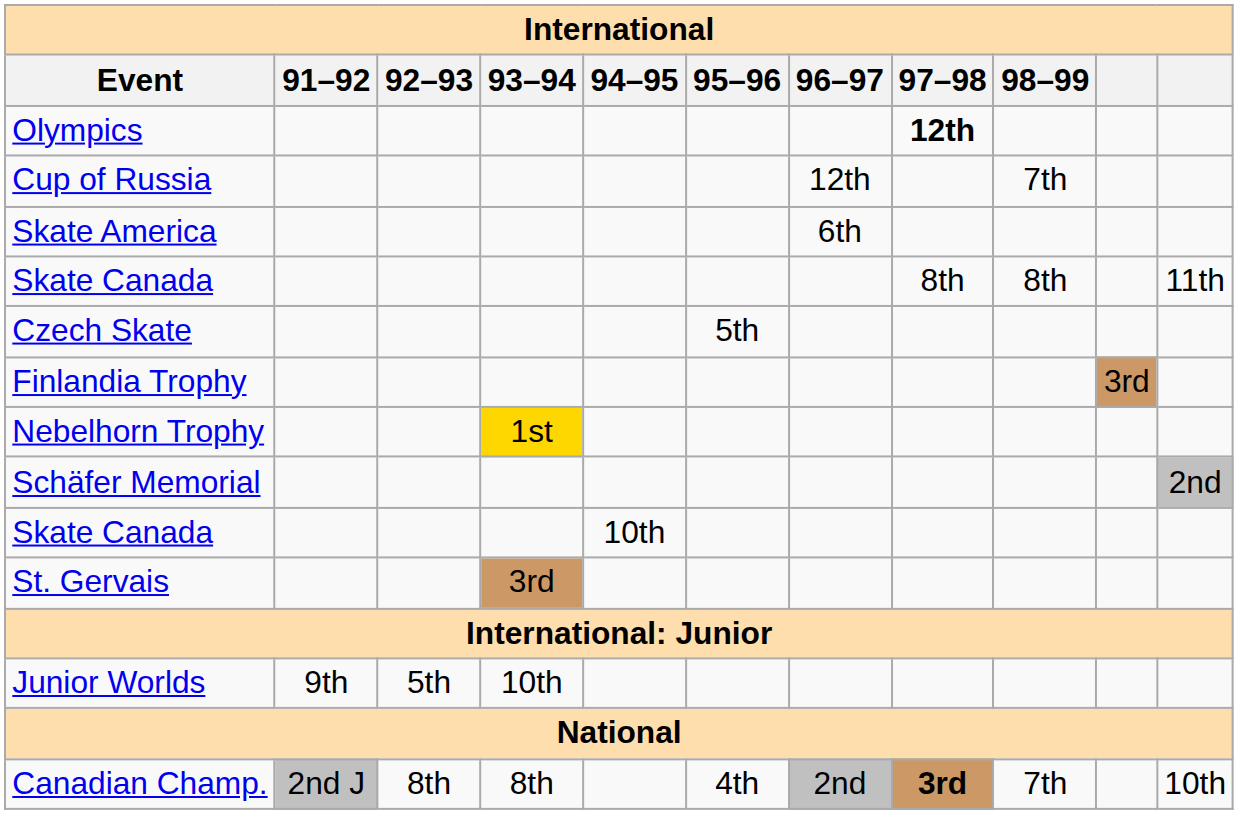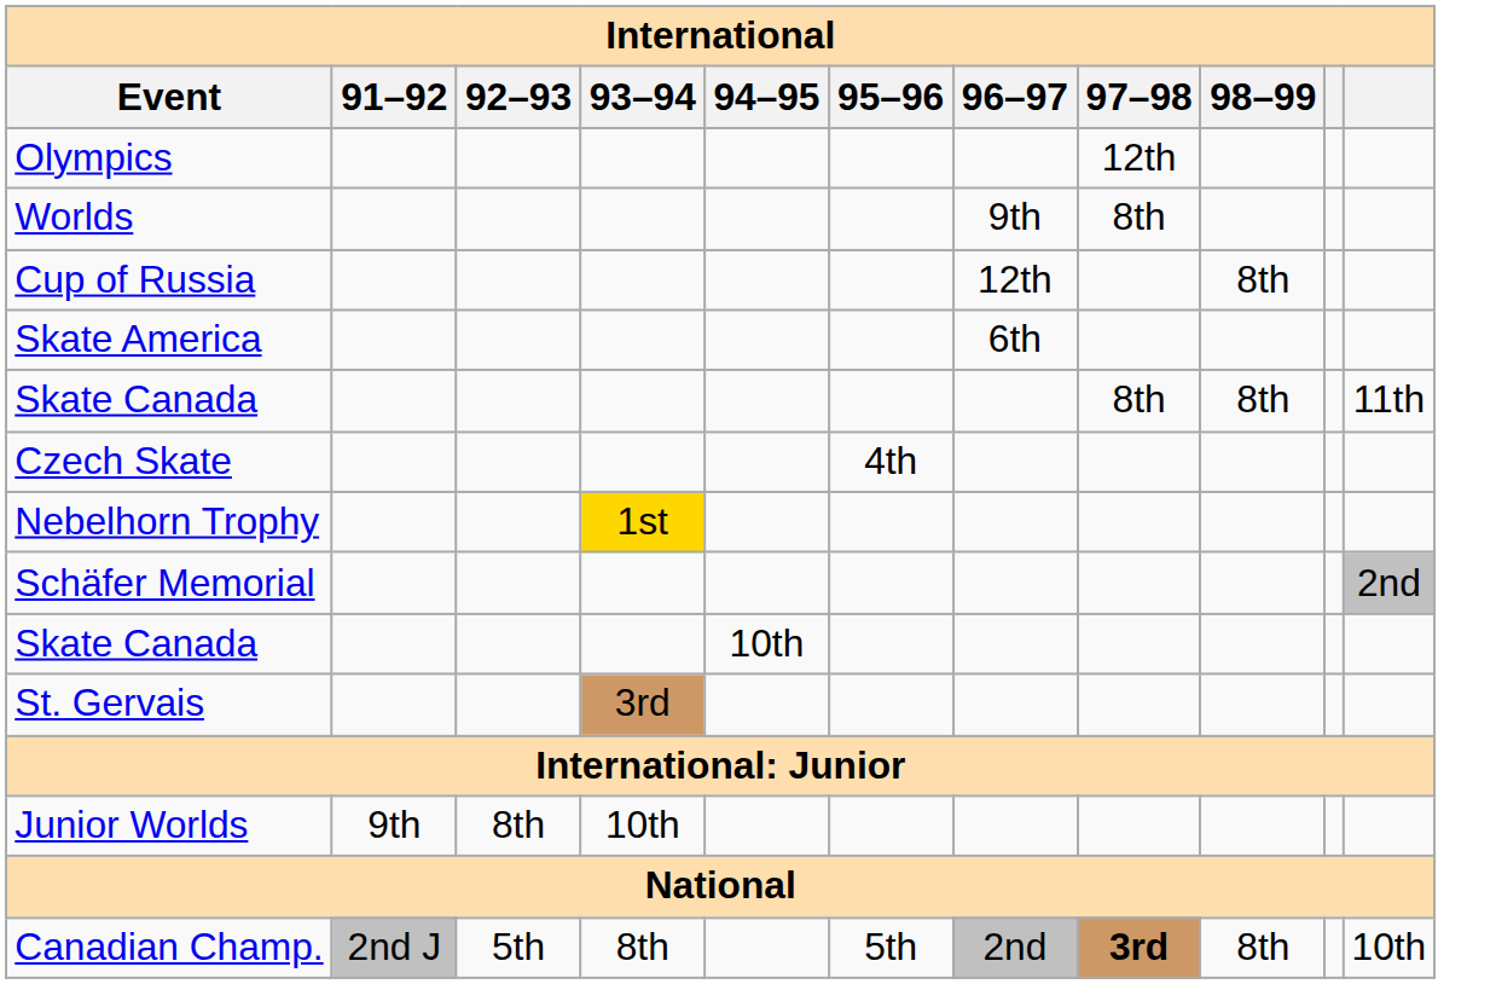Olympics | 97–98: bold -> normal
+ row: Worlds | 9th | 8th
Cup of Russia | 98–99: 7th -> 8th
Czech Skate | 95–96: 5th -> 4th
- row: Finlandia Trophy | 3rd
Junior Worlds | 92–93: 5th -> 8th
Canadian Champ. | 92–93: 8th -> 5th
Canadian Champ. | 95–96: 4th -> 5th
Canadian Champ. | 98–99: 7th -> 8th
